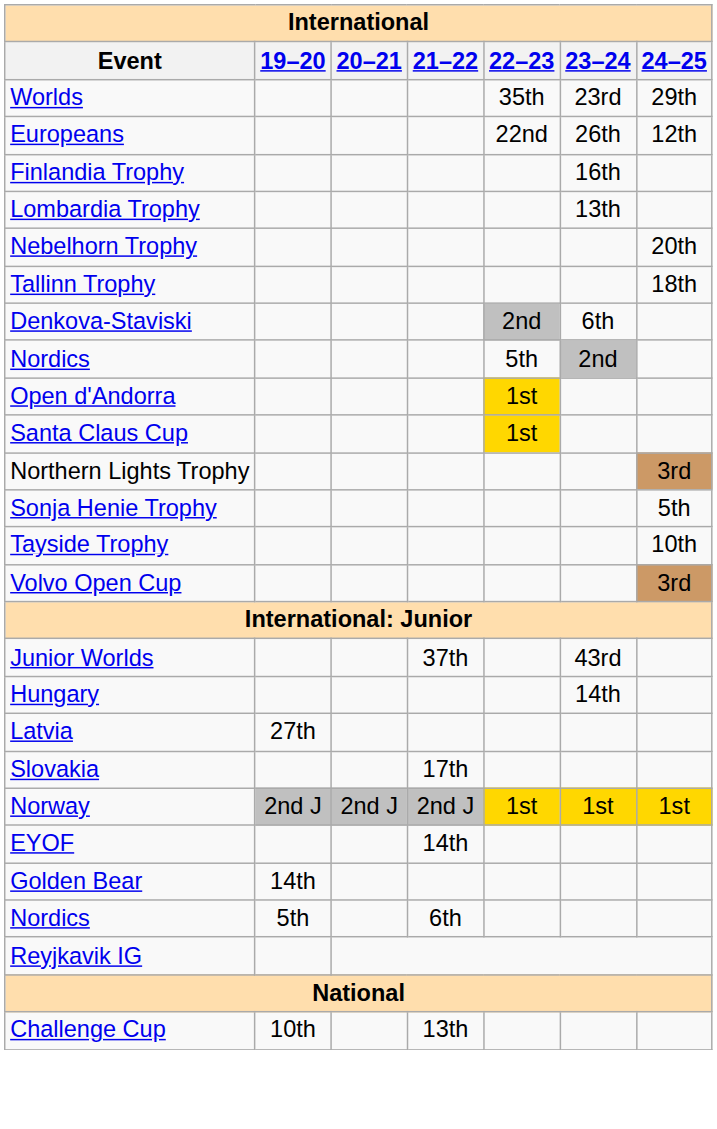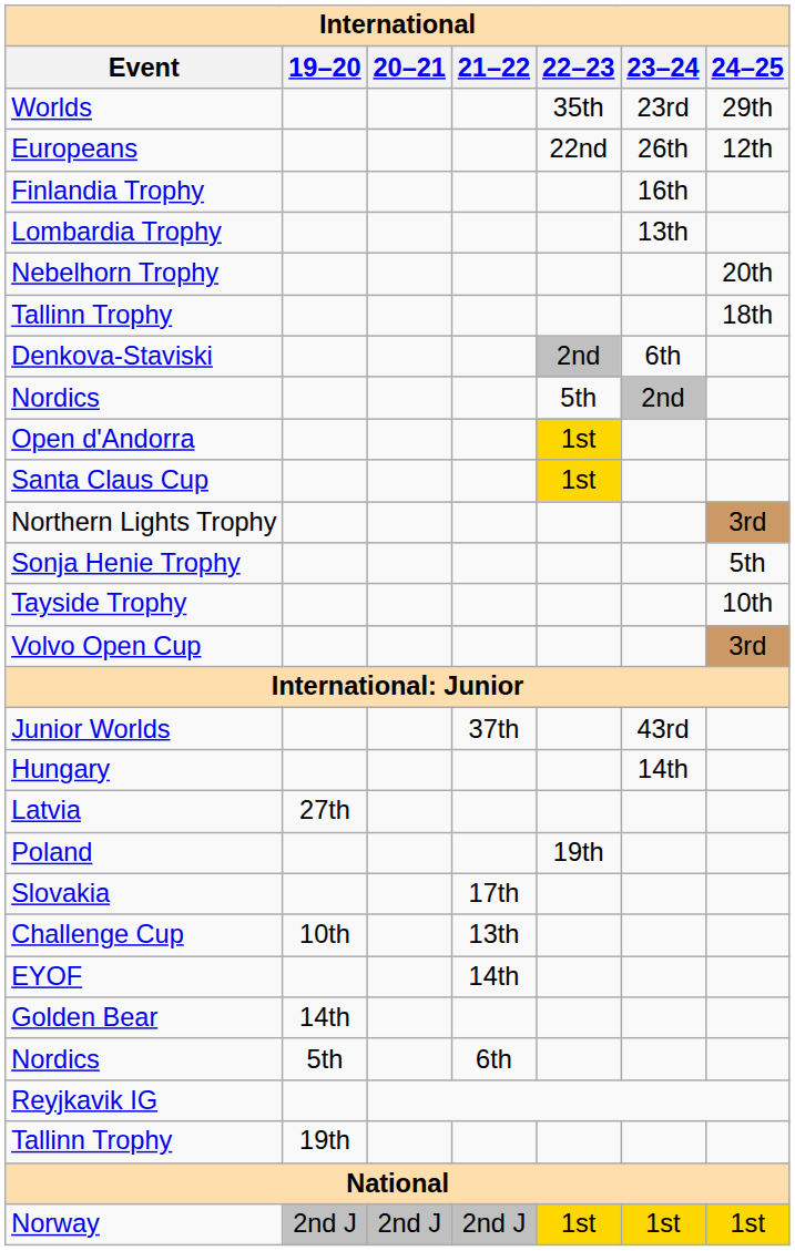+ row: Poland | 19th
rows swapped: Challenge Cup <-> Norway
+ row: Tallinn Trophy | 19th
